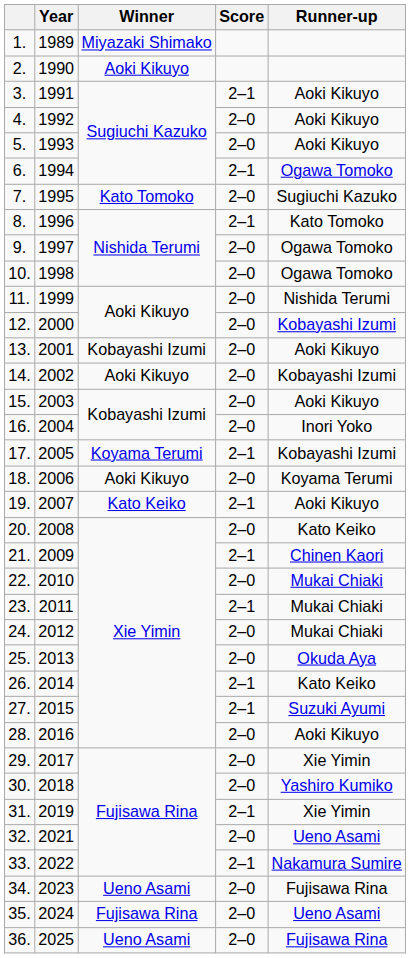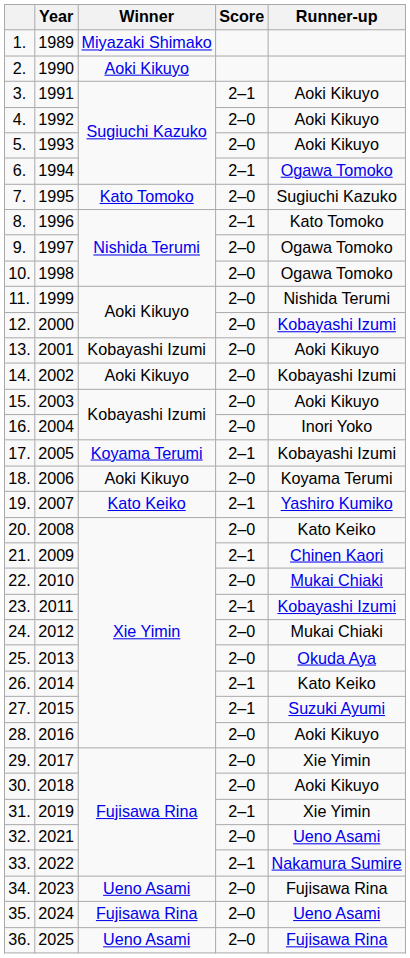19. | Runner-up: Aoki Kikuyo -> Yashiro Kumiko
23. | Runner-up: Mukai Chiaki -> Kobayashi Izumi
30. | Runner-up: Yashiro Kumiko -> Aoki Kikuyo
